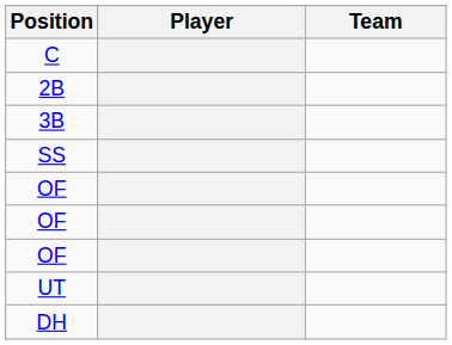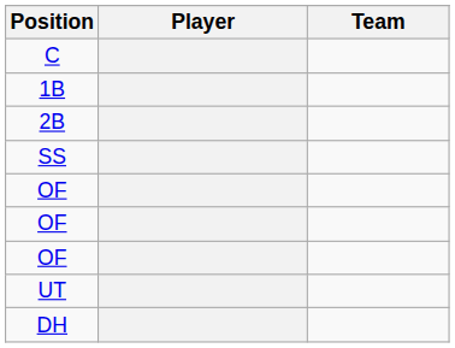+ row: 1B
- row: 3B
